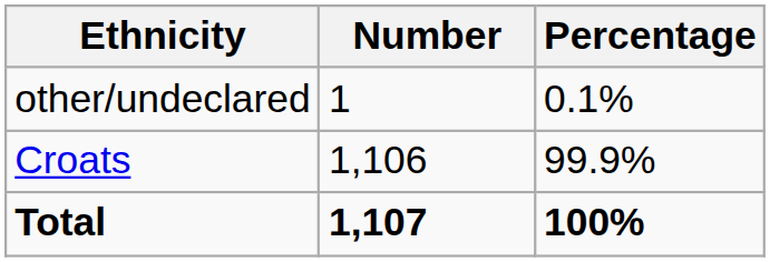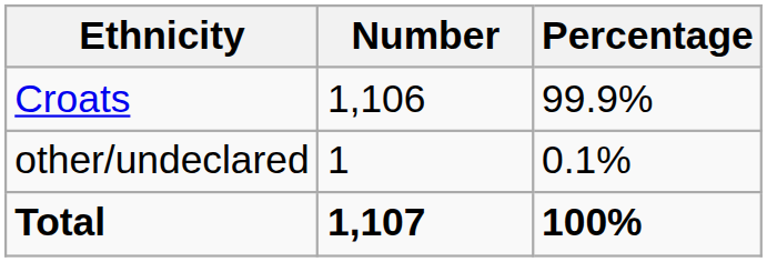rows swapped: Croats <-> other/undeclared
